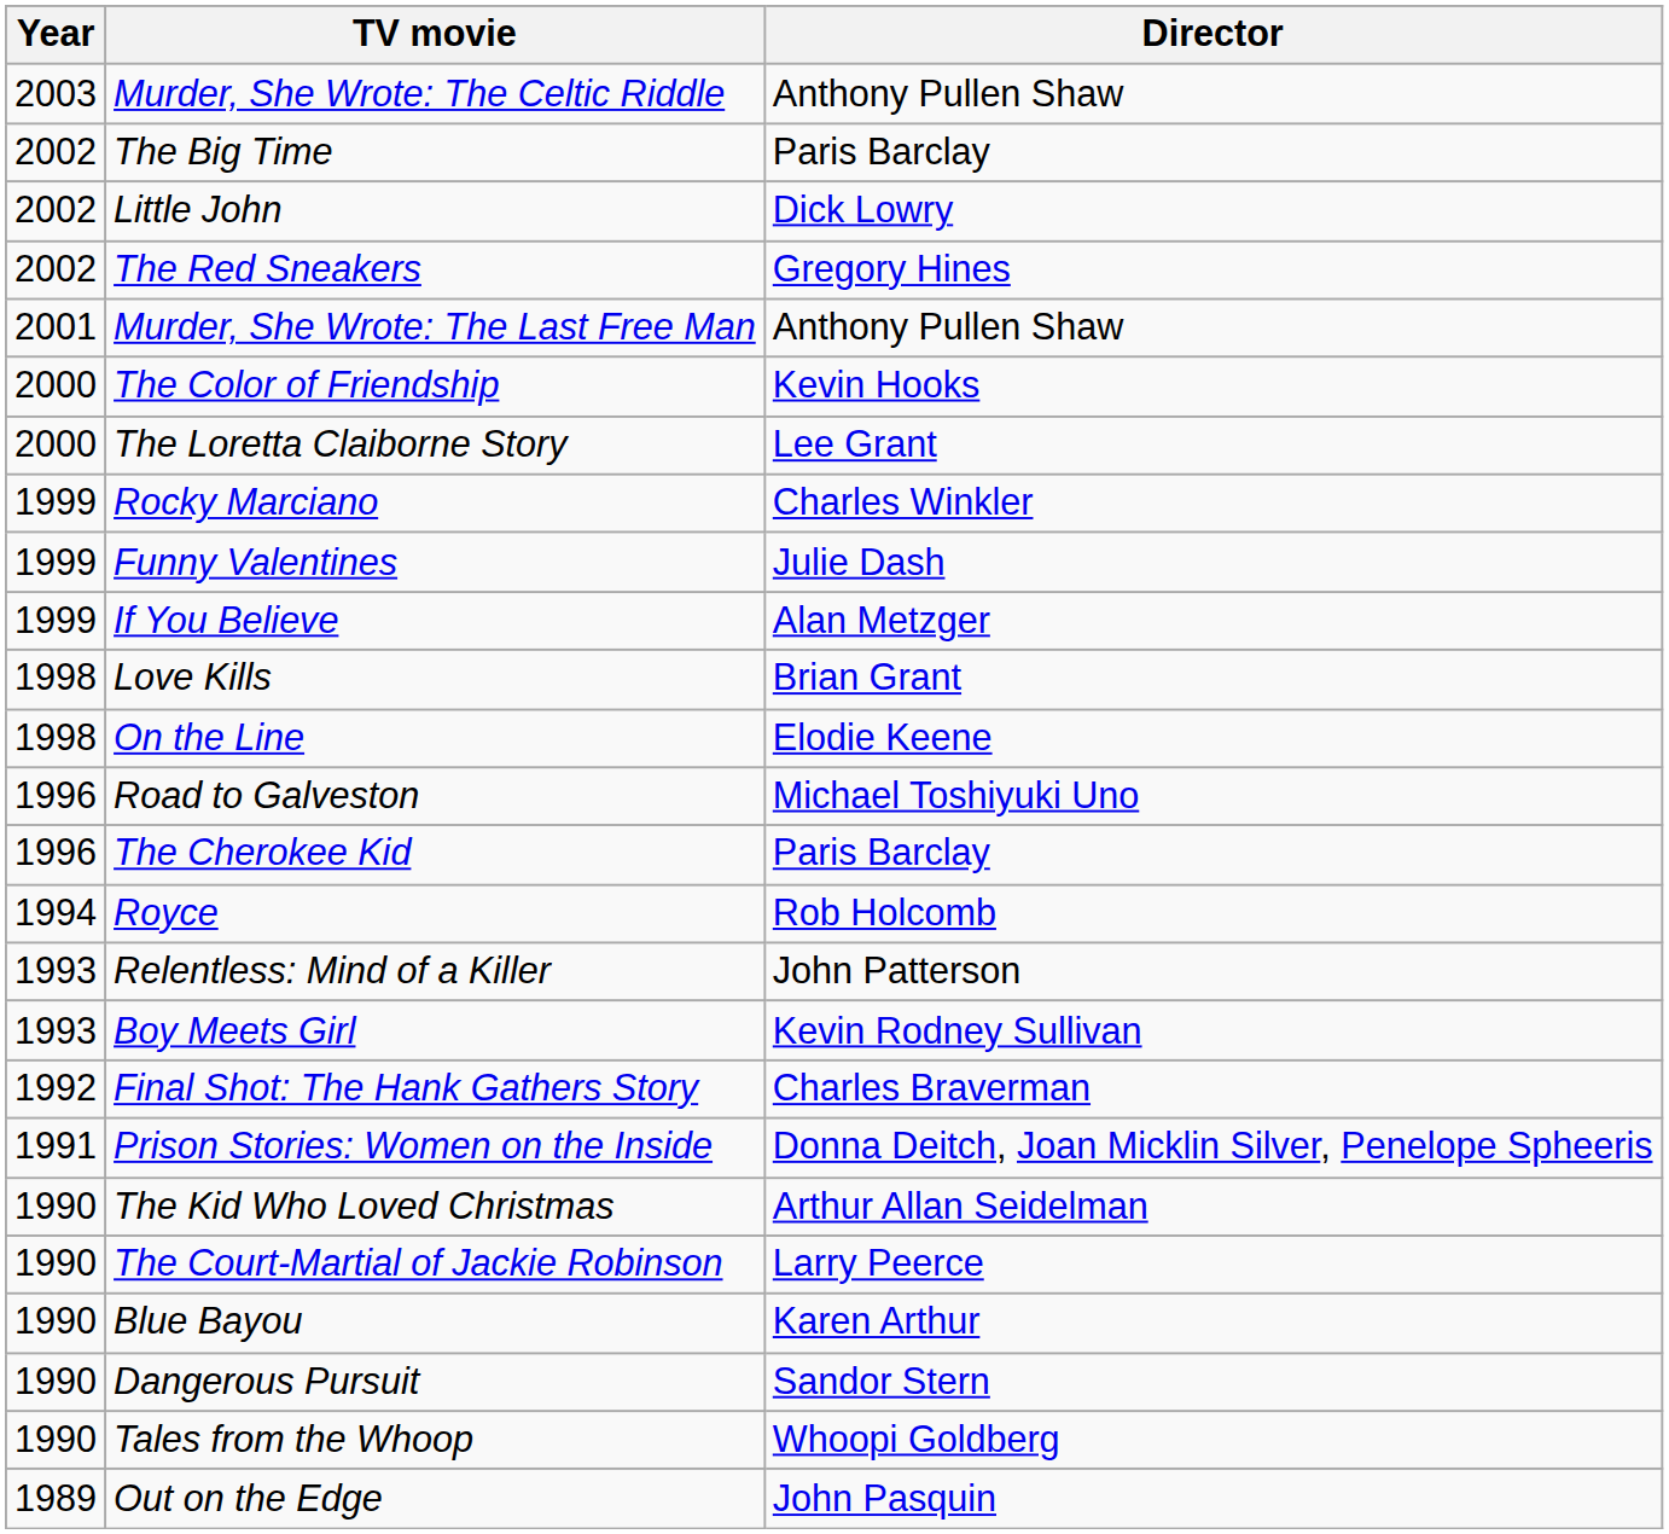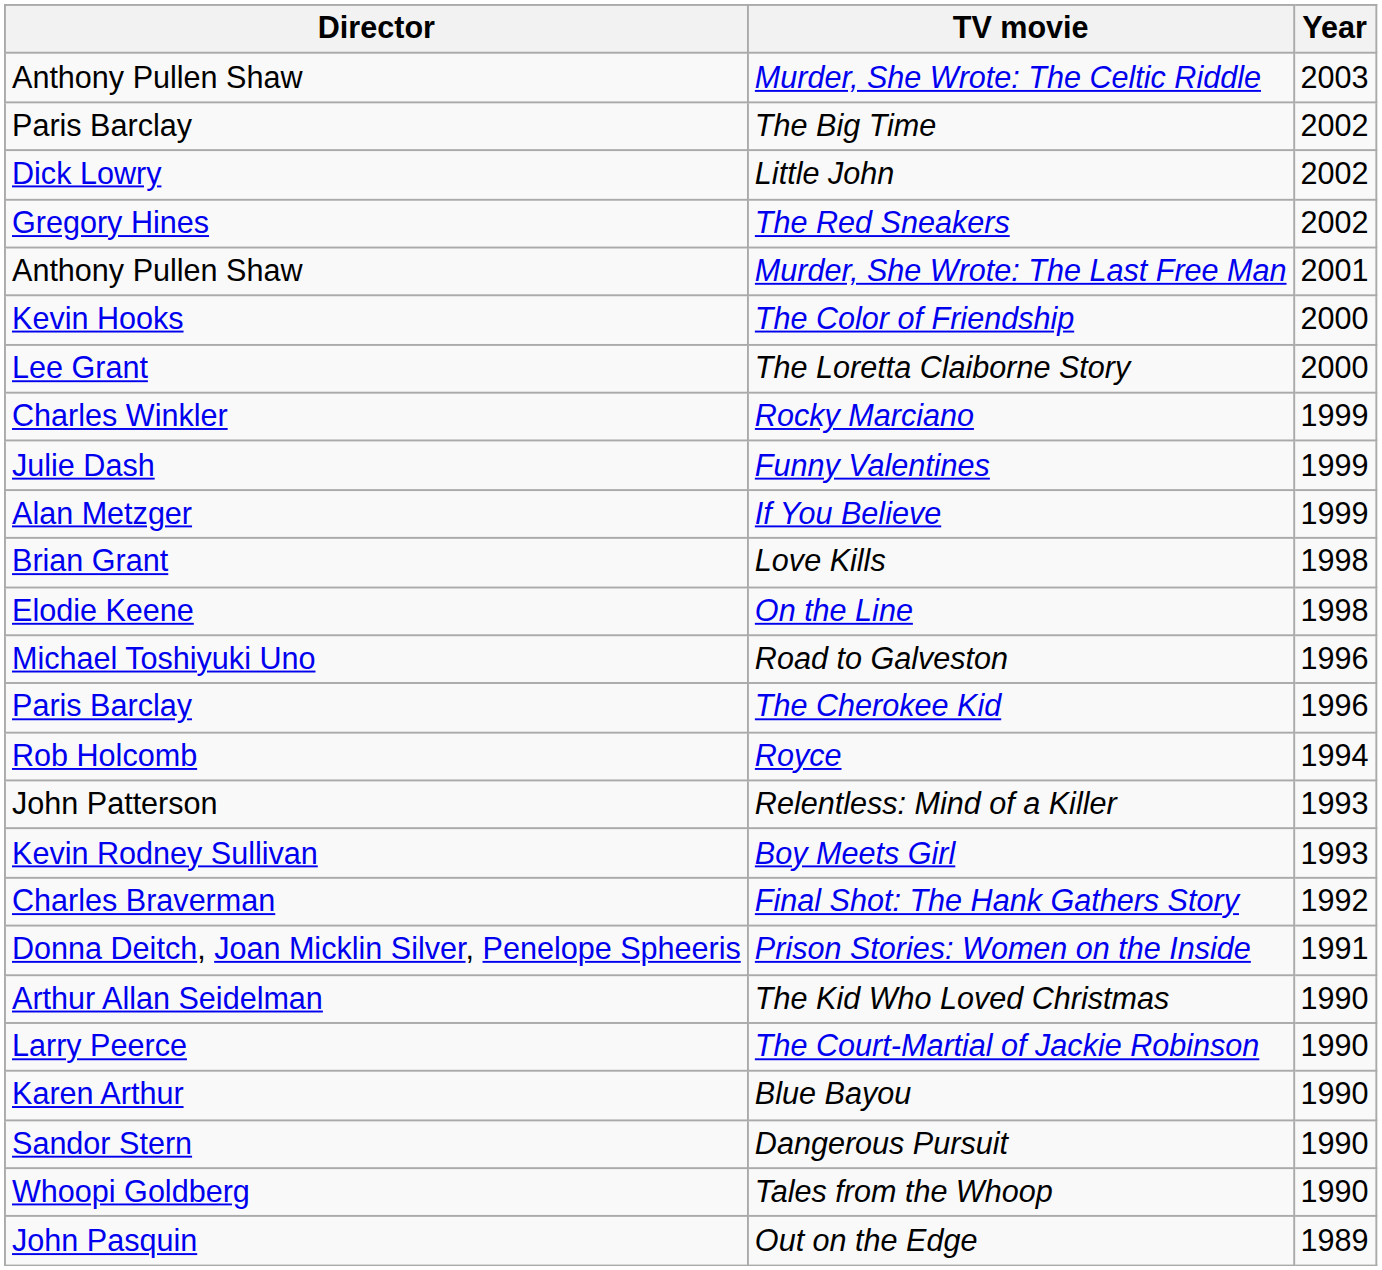columns swapped: Year <-> Director
